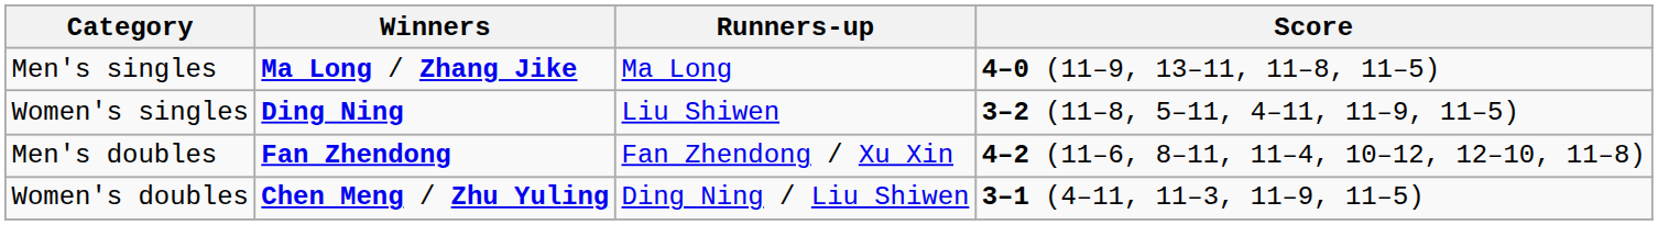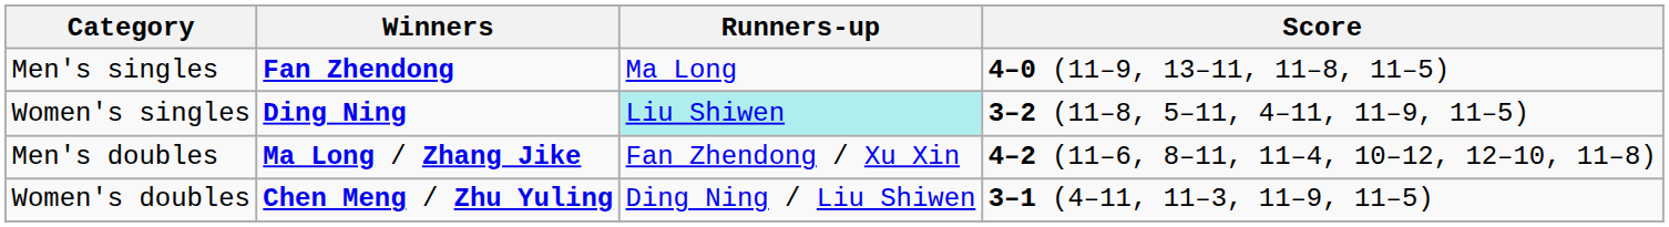Men's singles | Winners: Ma Long / Zhang Jike -> Fan Zhendong
Women's singles | Runners-up: no background -> paleturquoise background
Men's doubles | Winners: Fan Zhendong -> Ma Long / Zhang Jike
